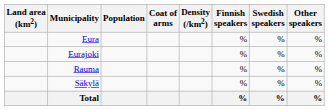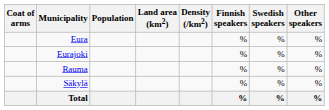columns swapped: Coat of arms <-> Land area (km2)
